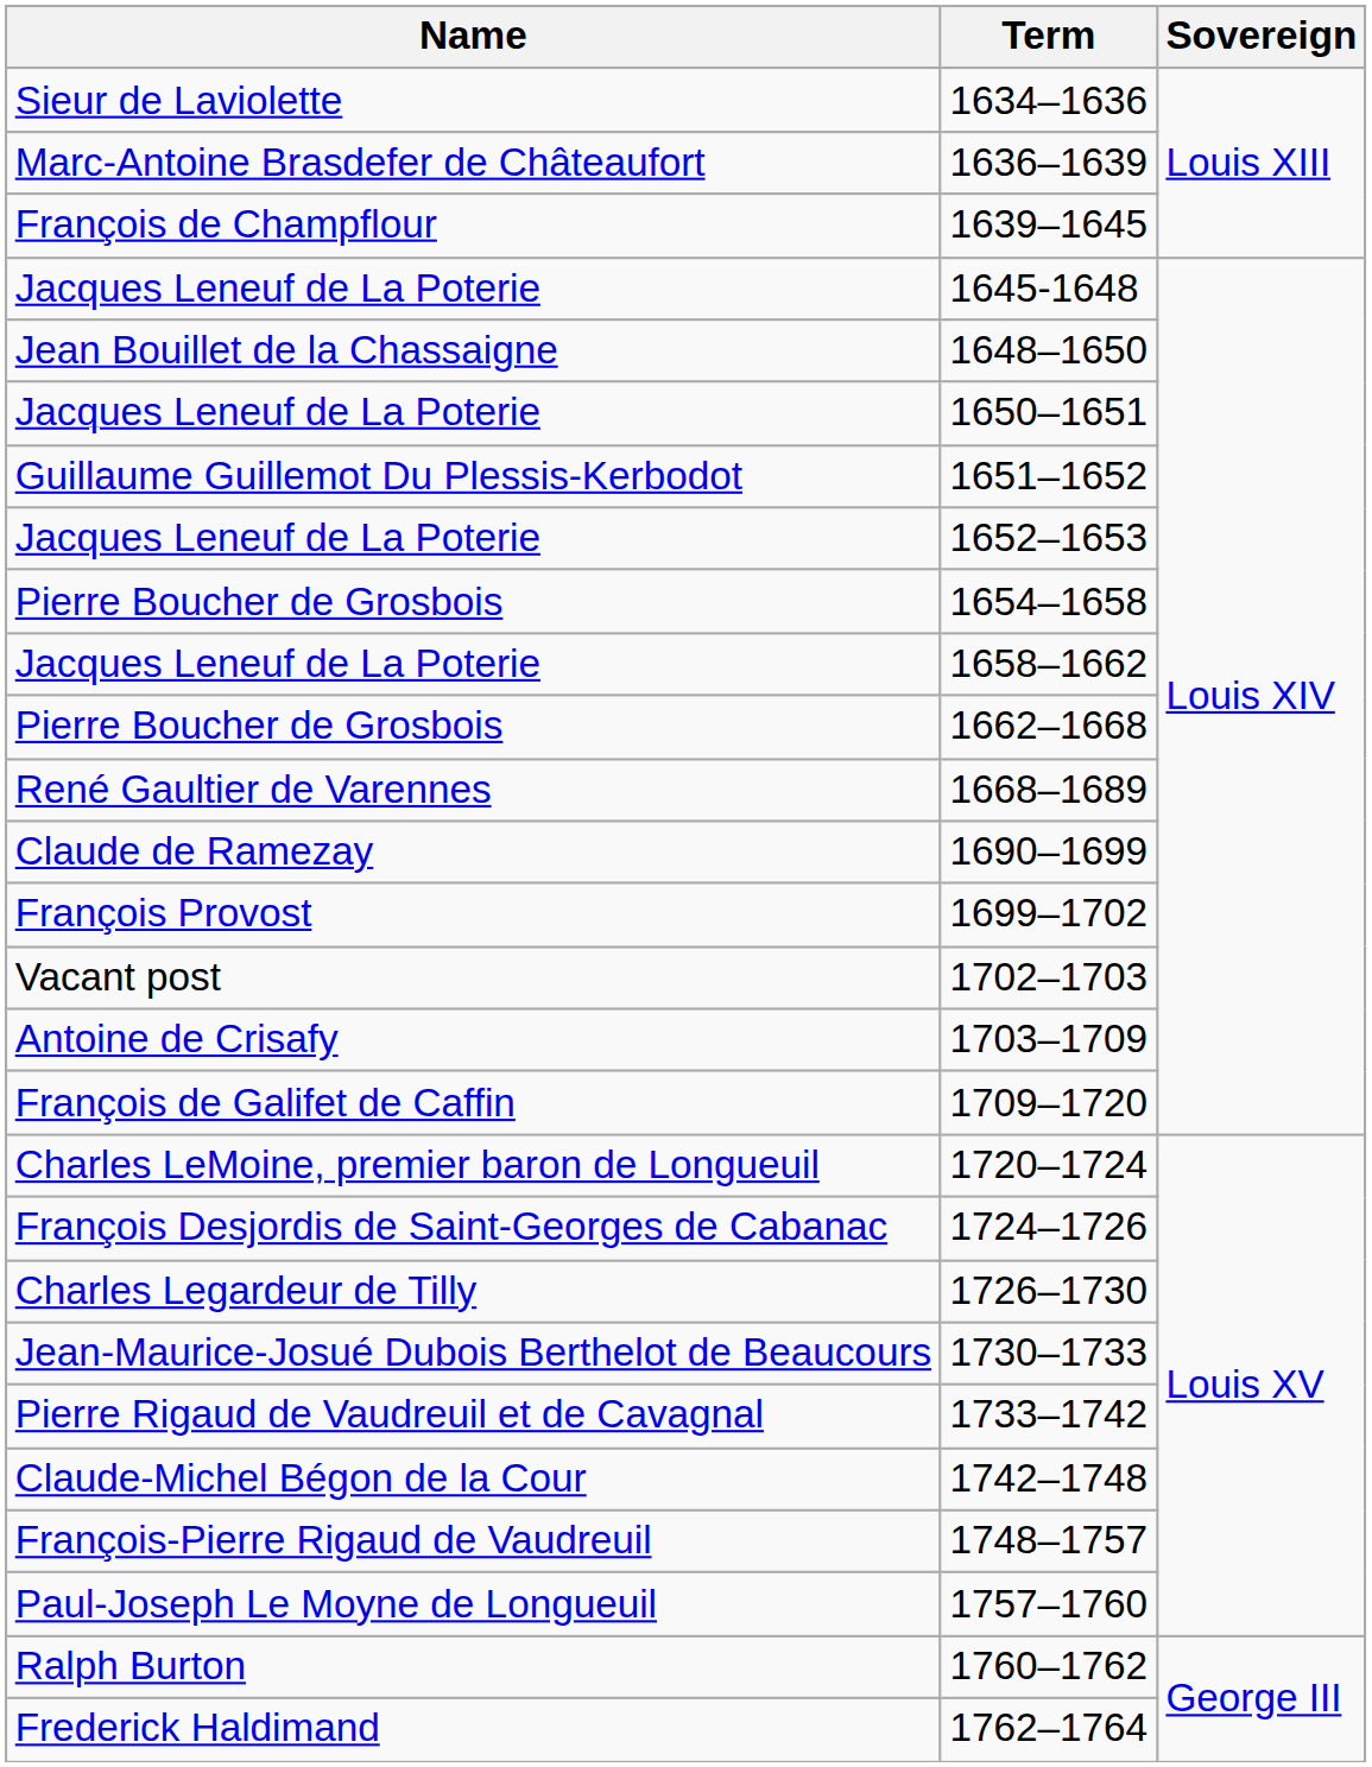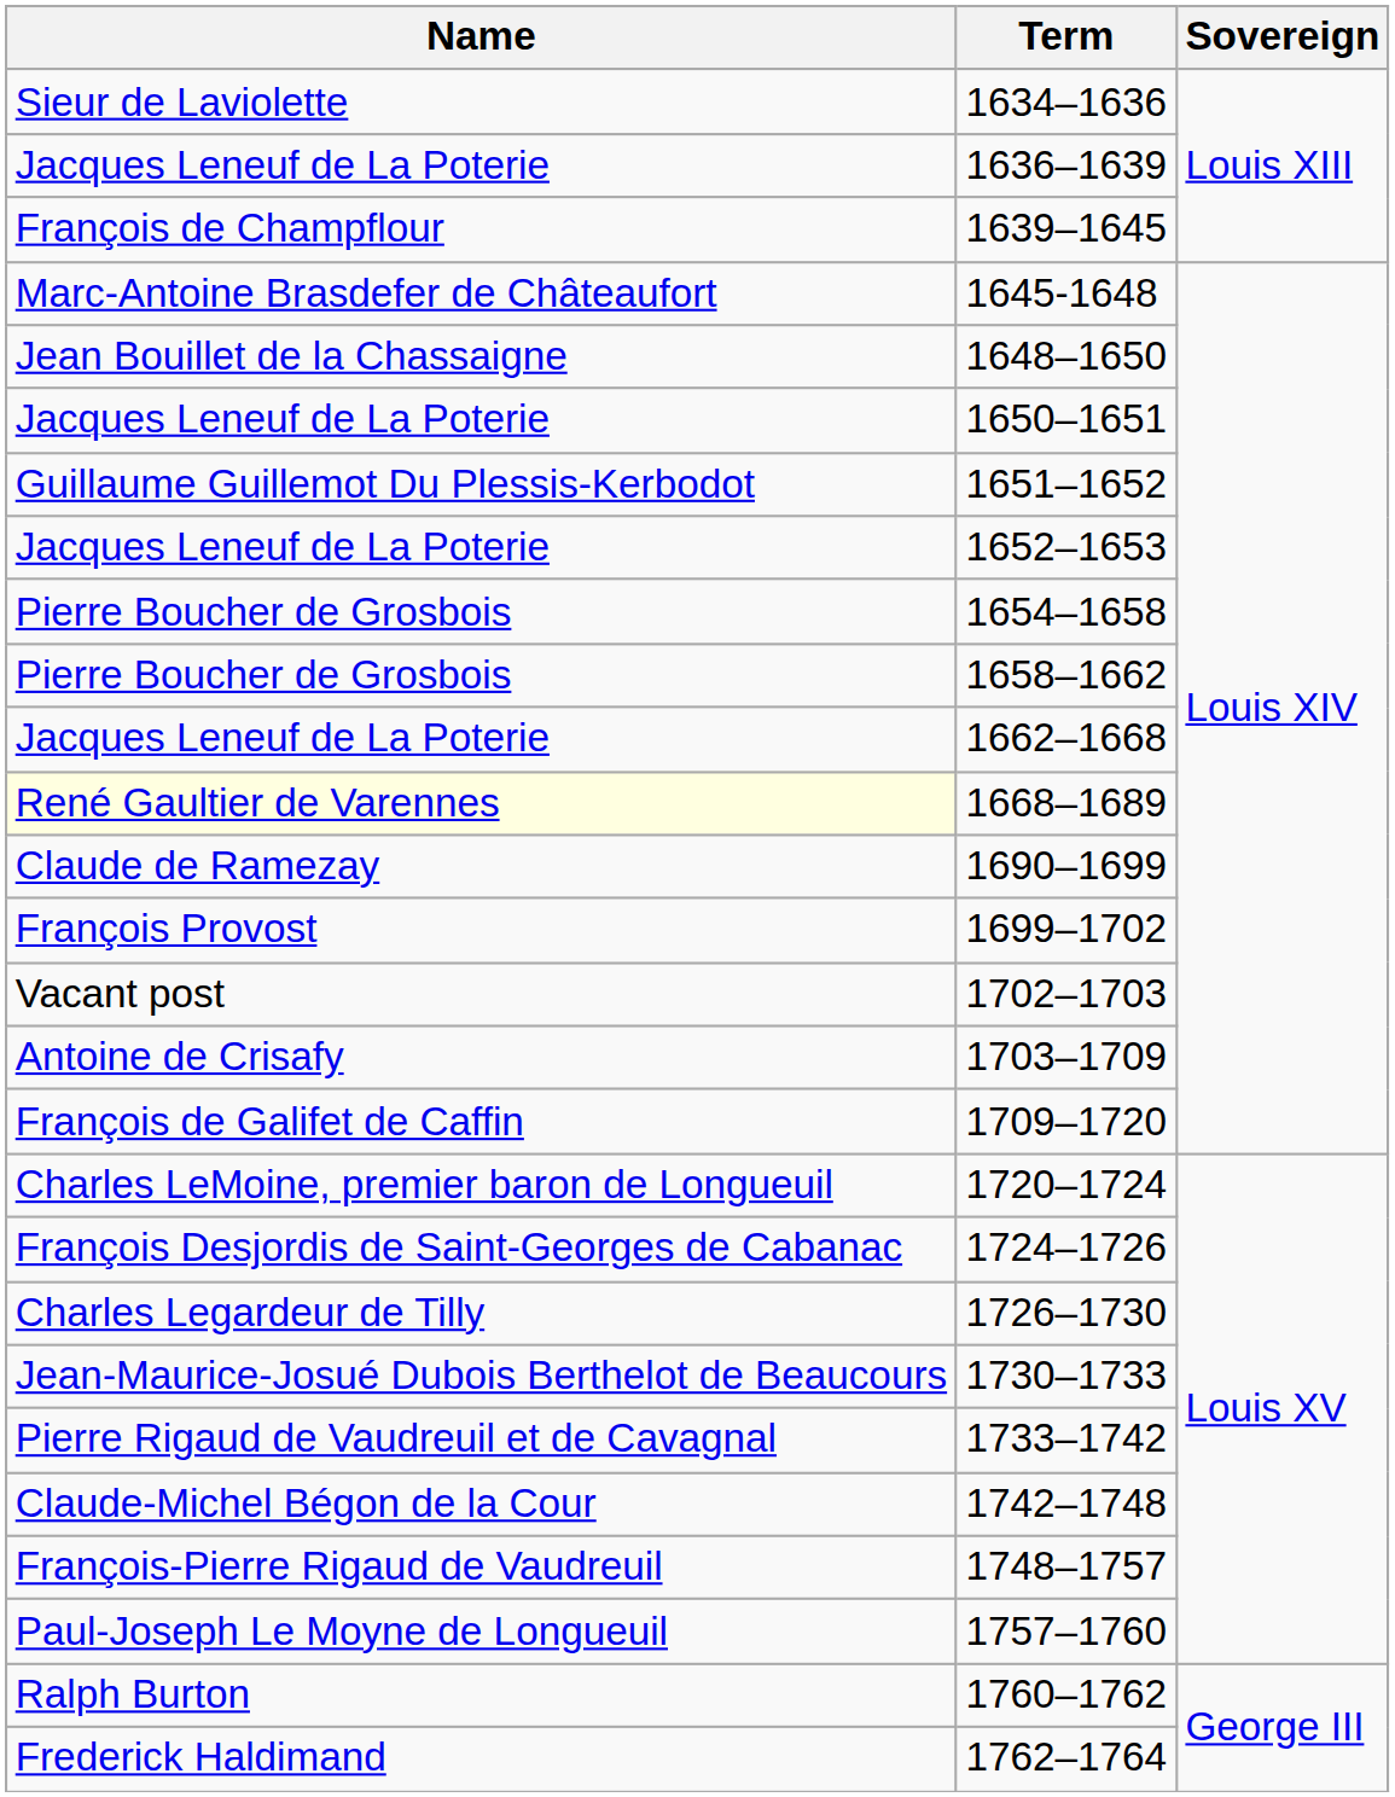1636–1639 | Name: Marc-Antoine Brasdefer de Châteaufort -> Jacques Leneuf de La Poterie
1645-1648 | Name: Jacques Leneuf de La Poterie -> Marc-Antoine Brasdefer de Châteaufort
1658–1662 | Name: Jacques Leneuf de La Poterie -> Pierre Boucher de Grosbois
1662–1668 | Name: Pierre Boucher de Grosbois -> Jacques Leneuf de La Poterie
1668–1689 | Name: no background -> lightyellow background
